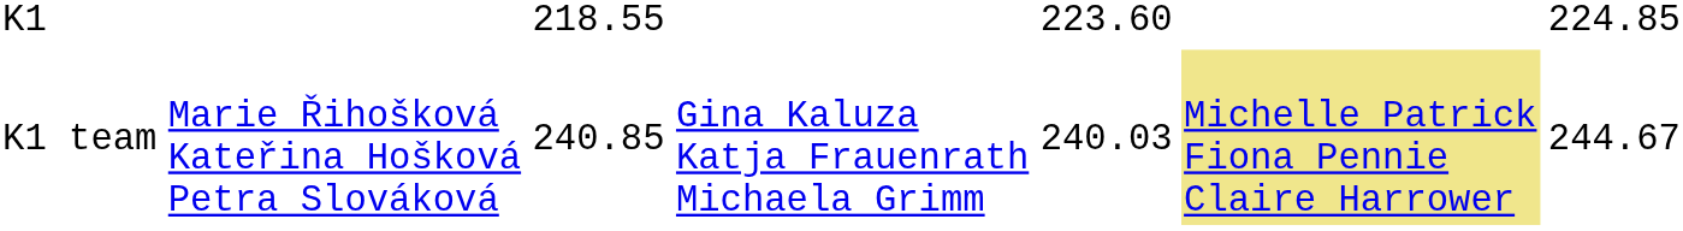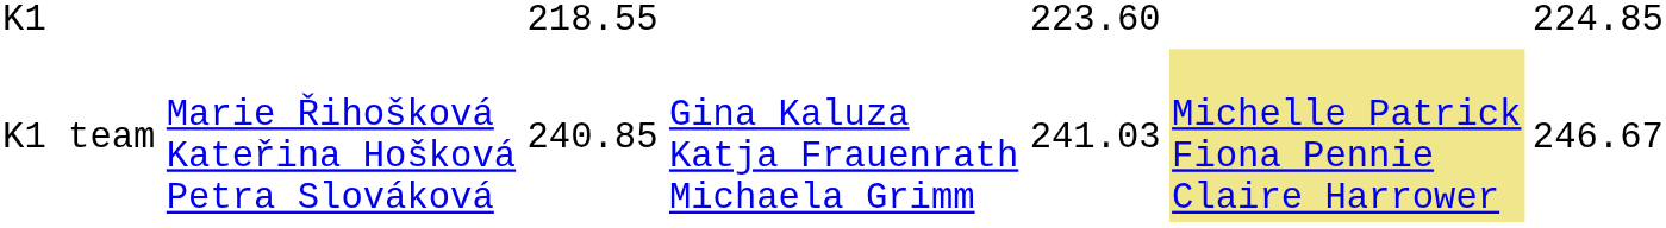K1 team | column 5: 240.03 -> 241.03
K1 team | column 7: 244.67 -> 246.67
